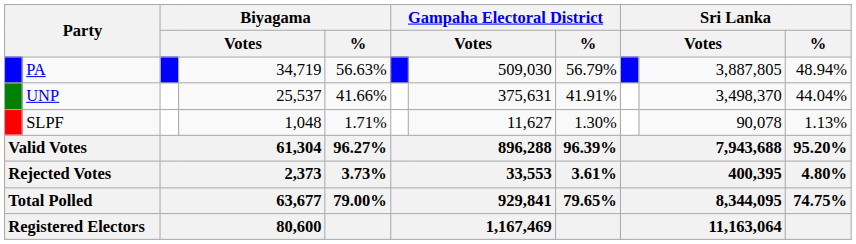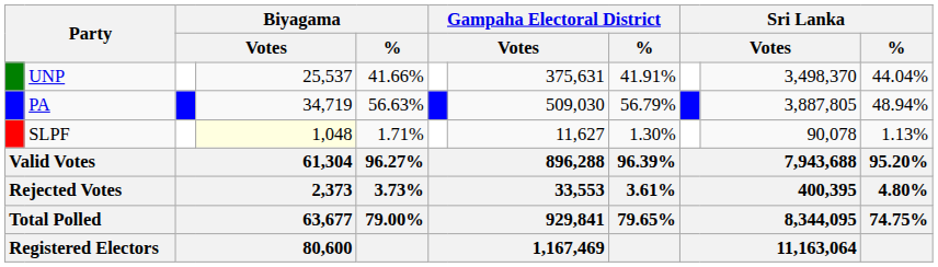rows swapped: PA <-> UNP
SLPF | column 4: no background -> lightyellow background
